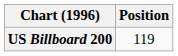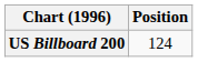US Billboard 200 | Position: 119 -> 124
